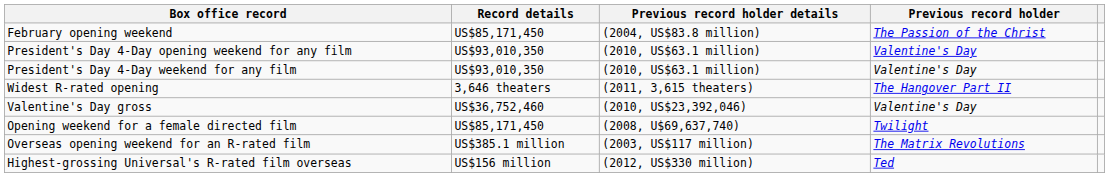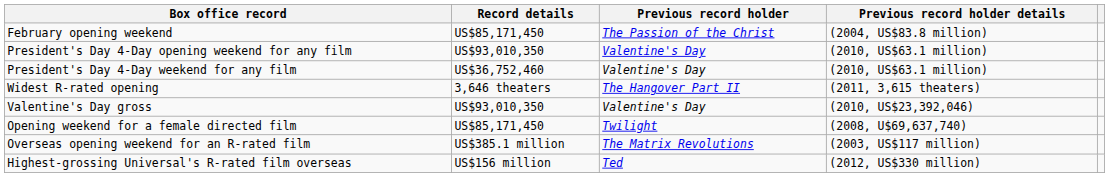columns swapped: Previous record holder <-> Previous record holder details
President's Day 4-Day weekend for any film | Record details: US$93,010,350 -> US$36,752,460
Valentine's Day gross | Record details: US$36,752,460 -> US$93,010,350
